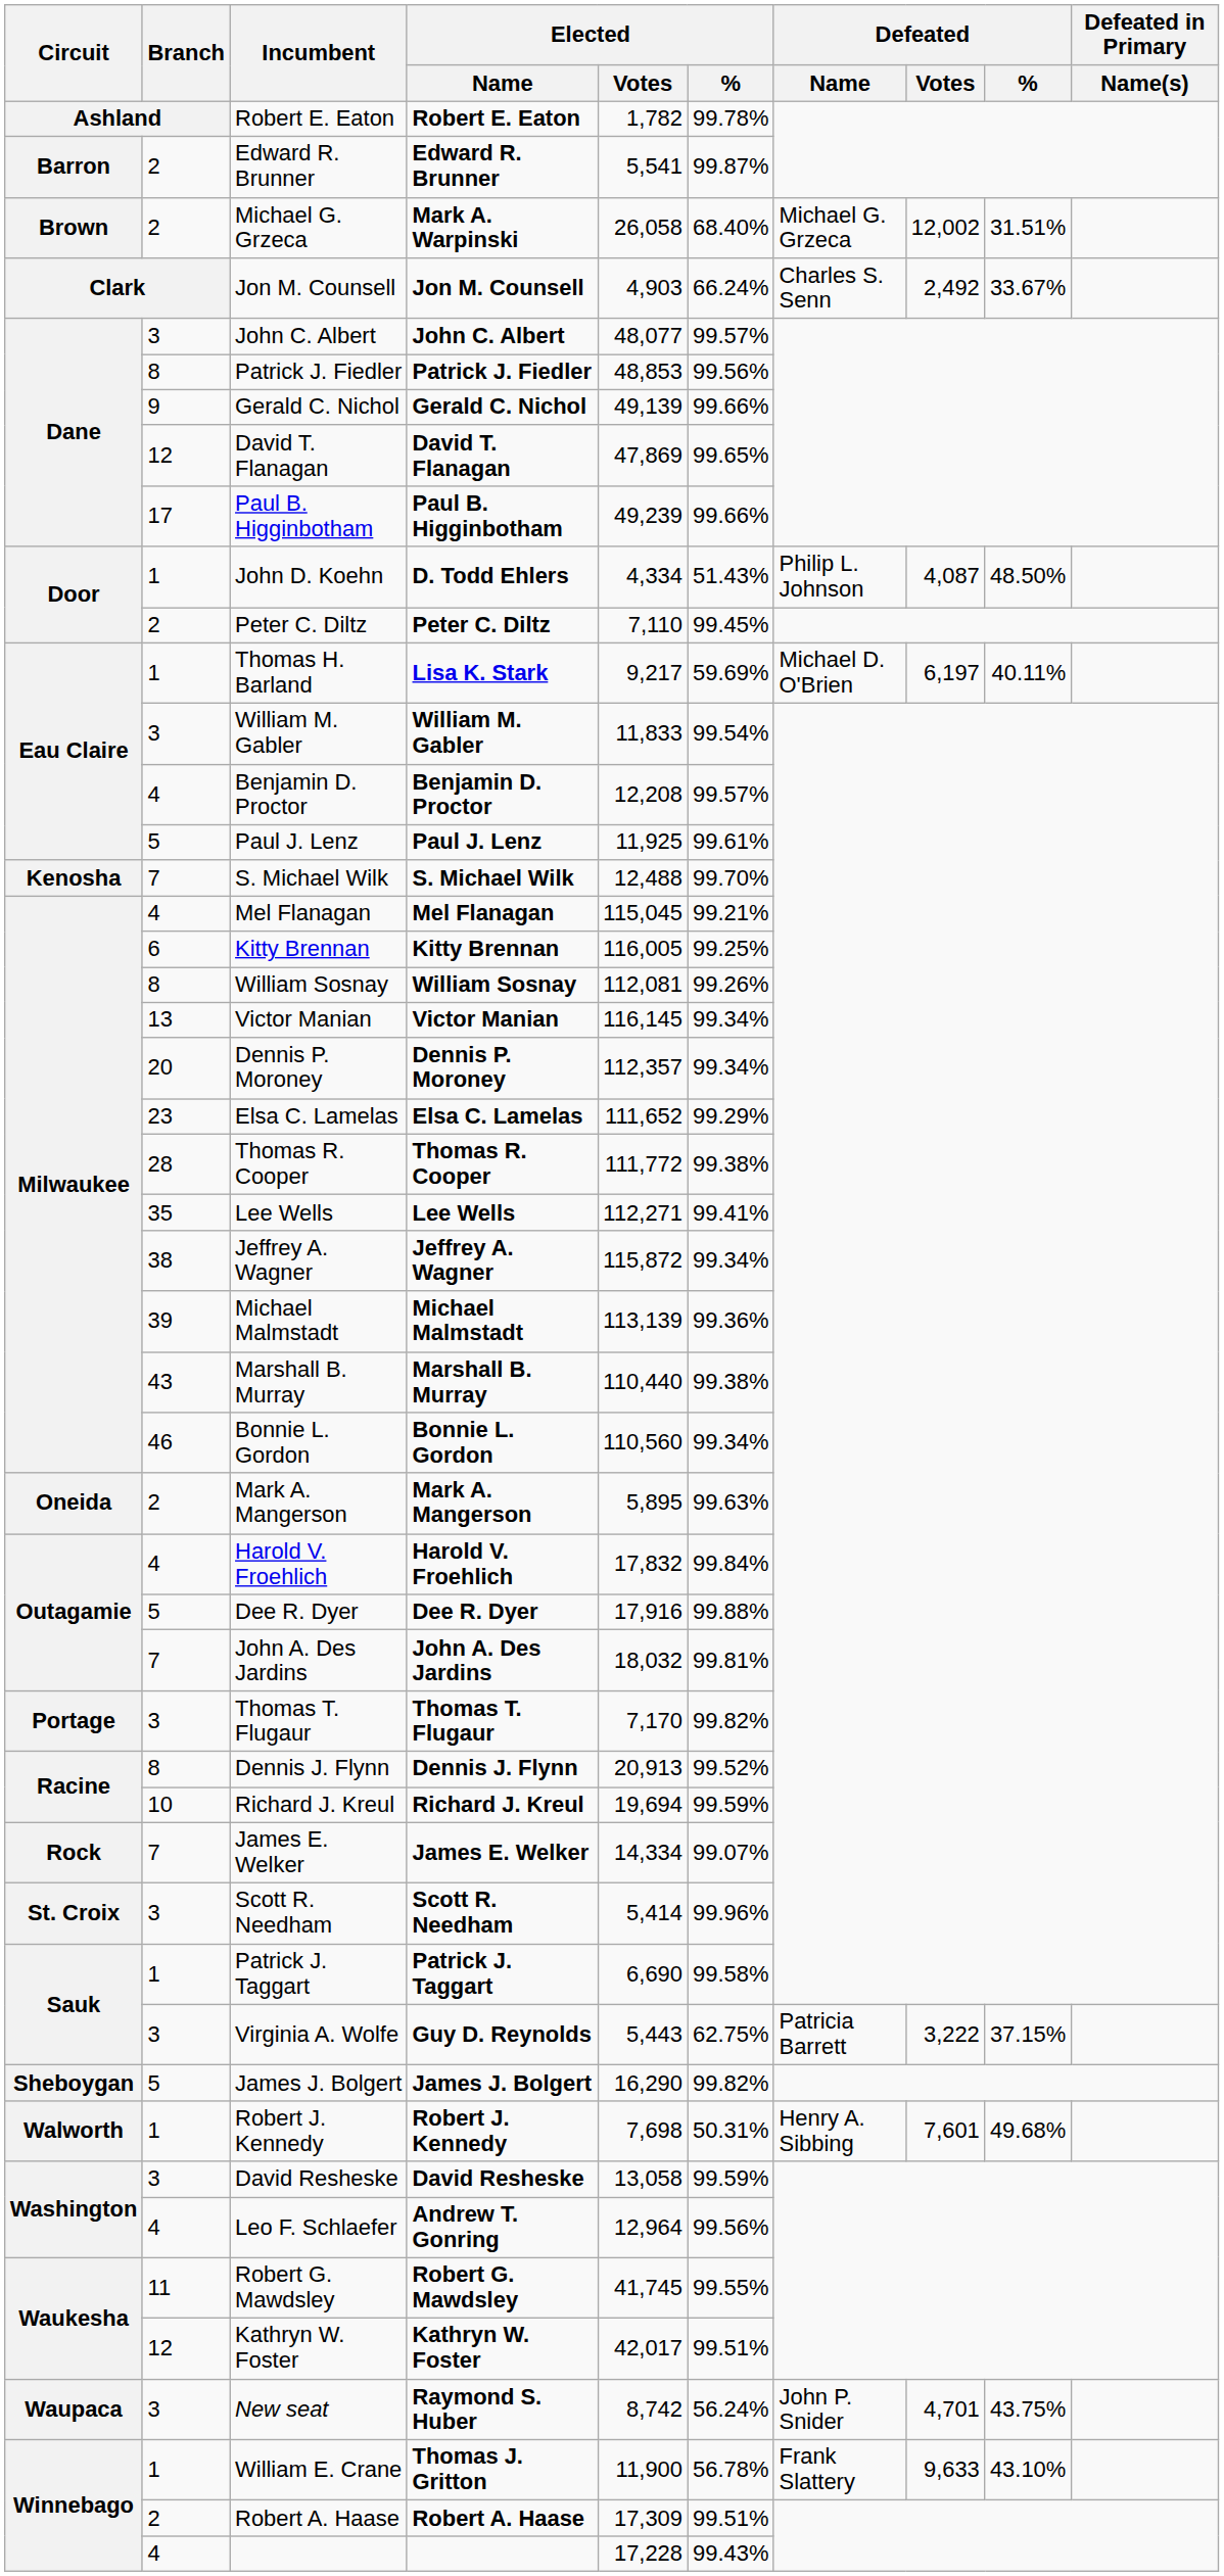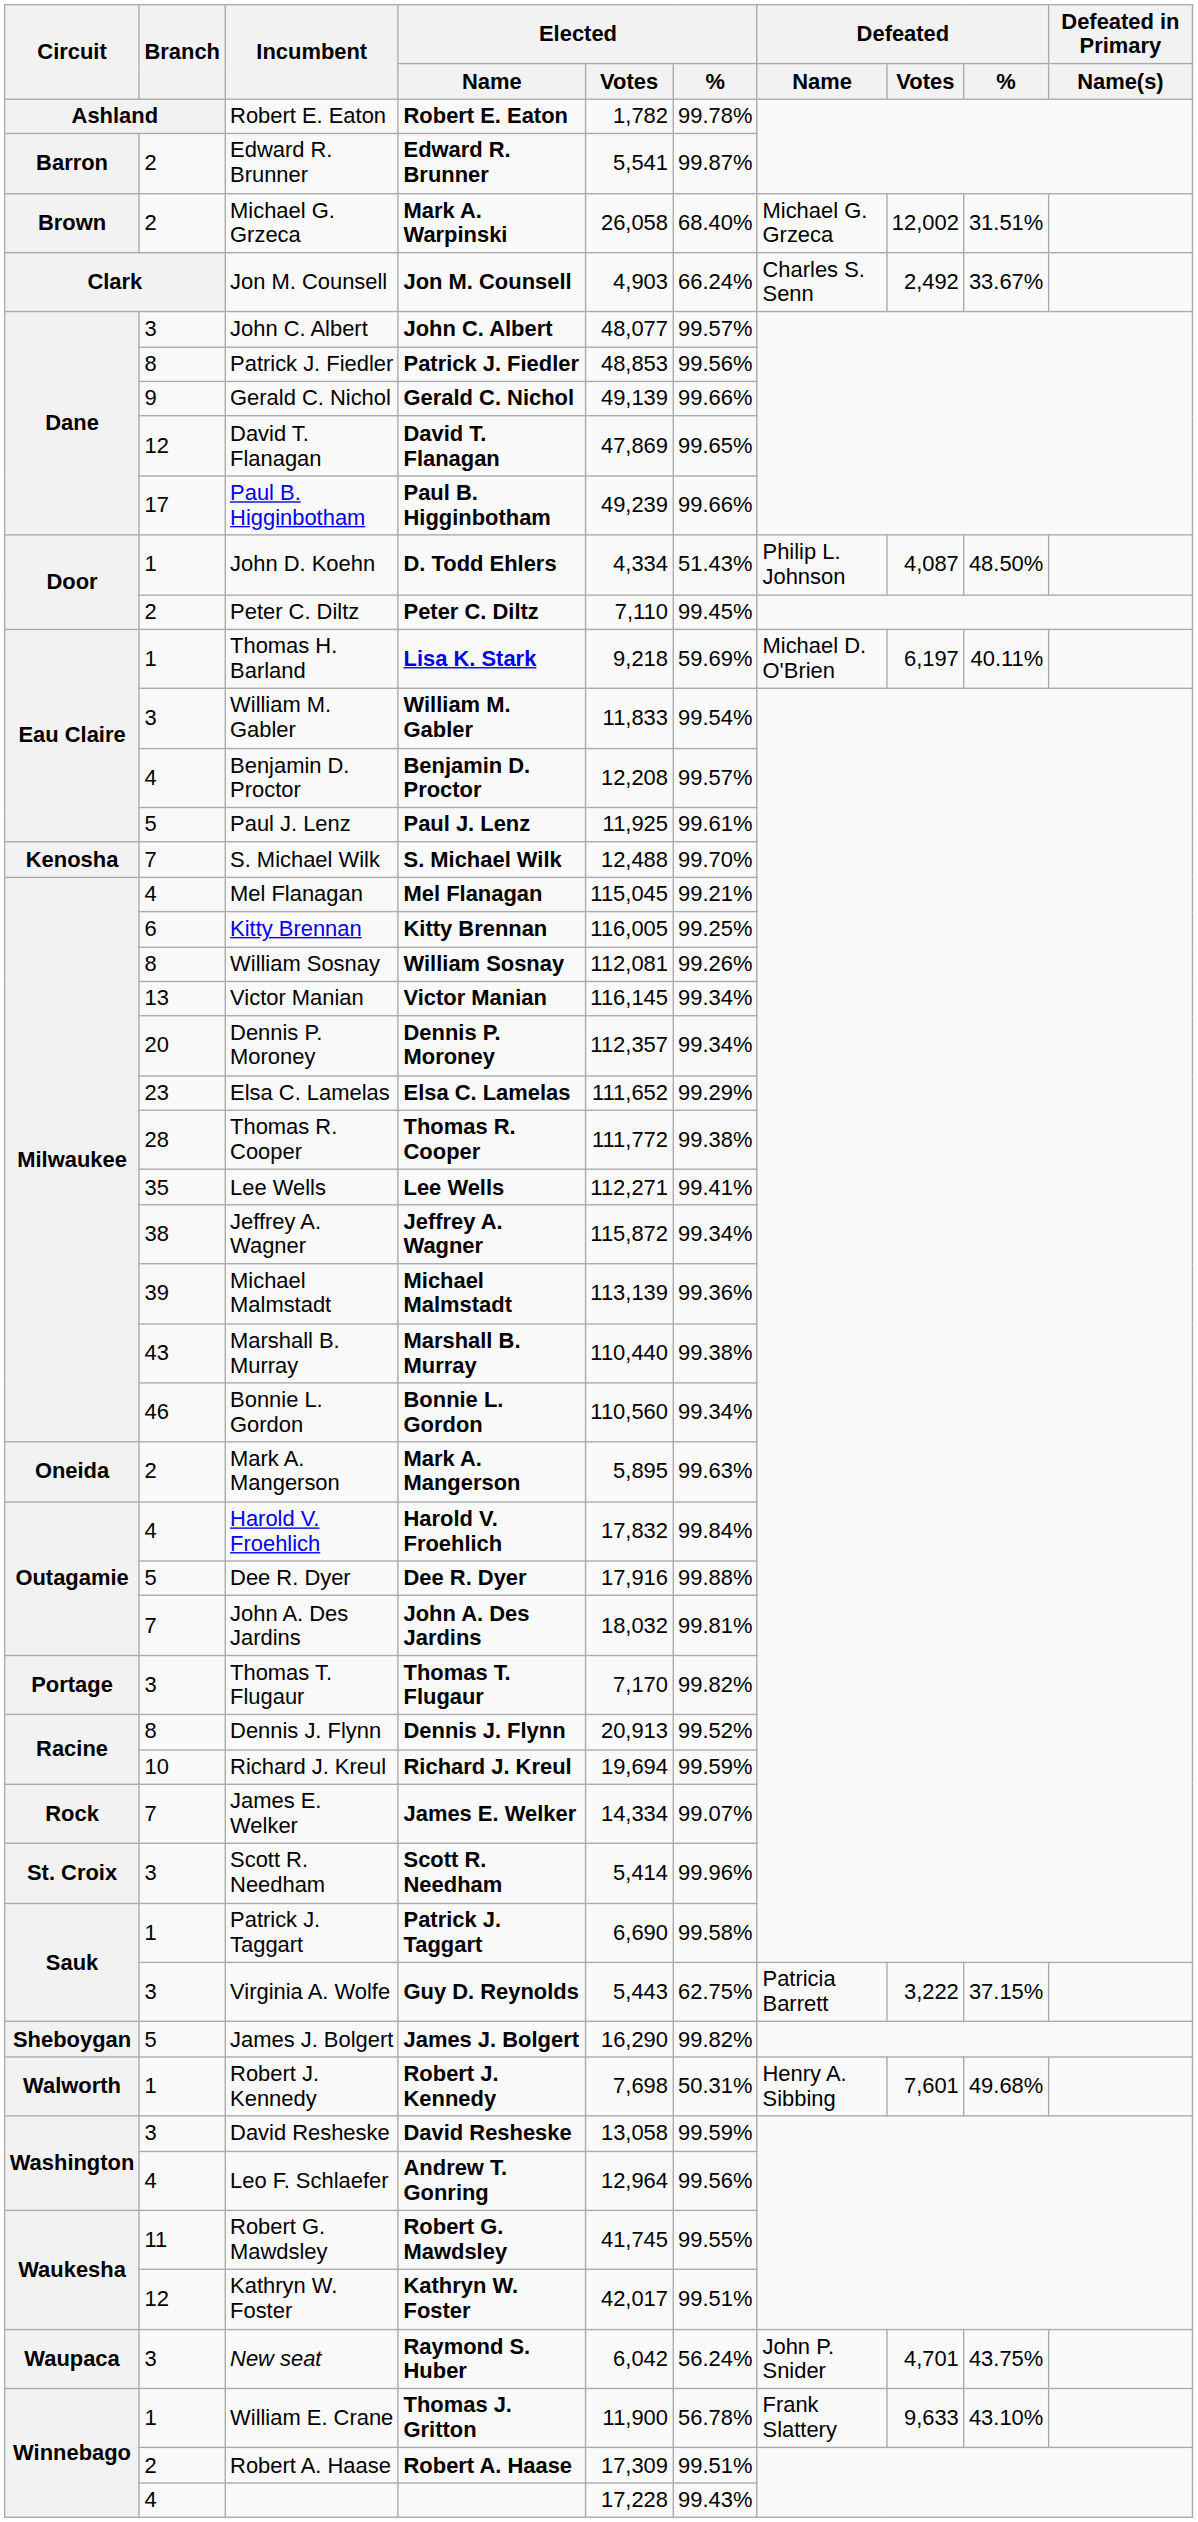Thomas H. Barland | Elected / Votes: 9,217 -> 9,218
New seat | Elected / Votes: 8,742 -> 6,042
